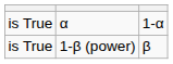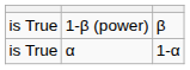rows swapped: α <-> 1-β (power)
